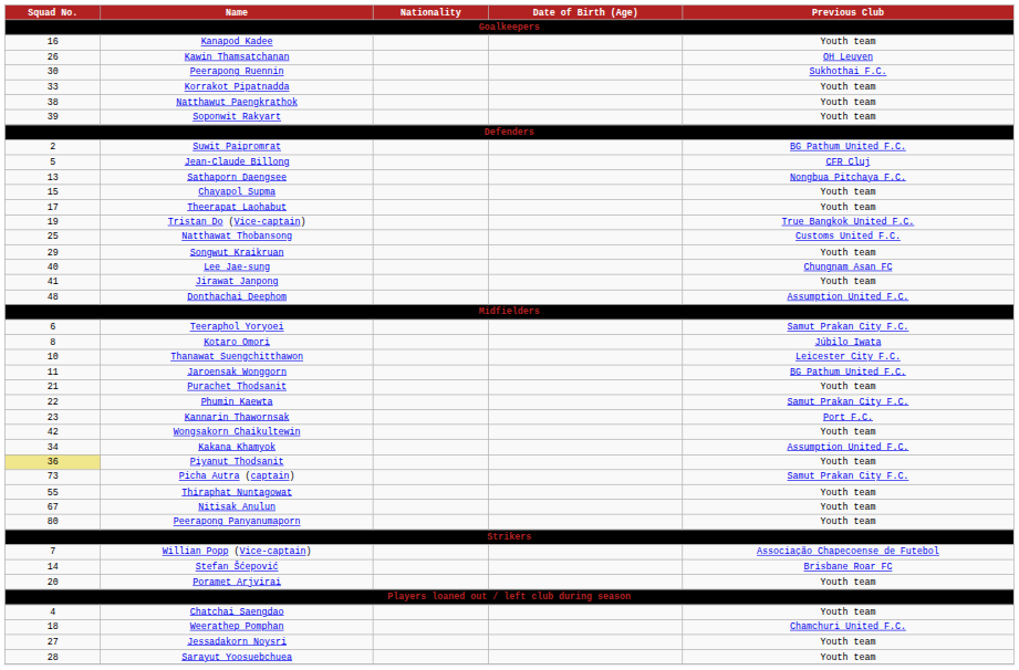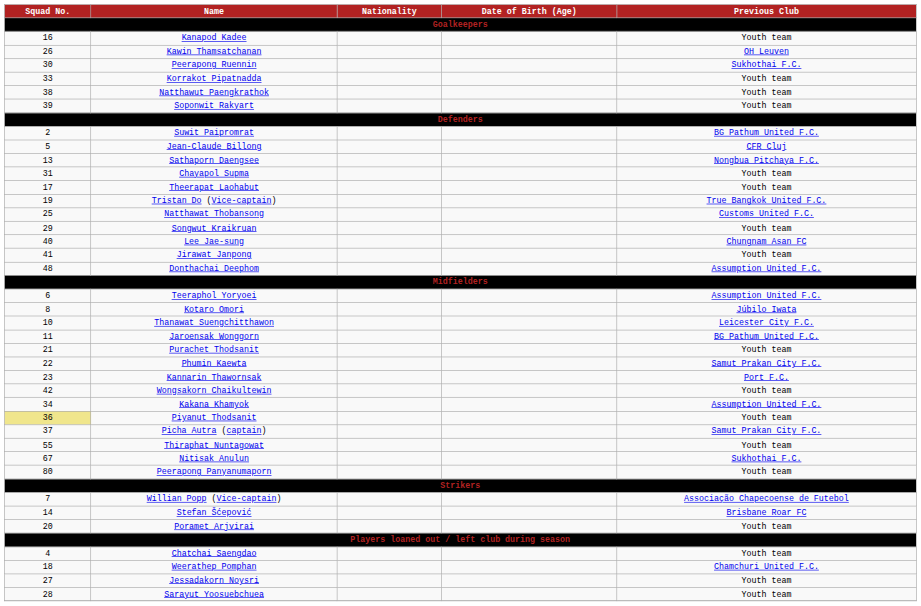Chayapol Supma | Squad No.: 15 -> 31
Teeraphol Yoryoei | Previous Club: Samut Prakan City F.C. -> Assumption United F.C.
Picha Autra (captain) | Squad No.: 73 -> 37
Nitisak Anulun | Previous Club: Youth team -> Sukhothai F.C.
